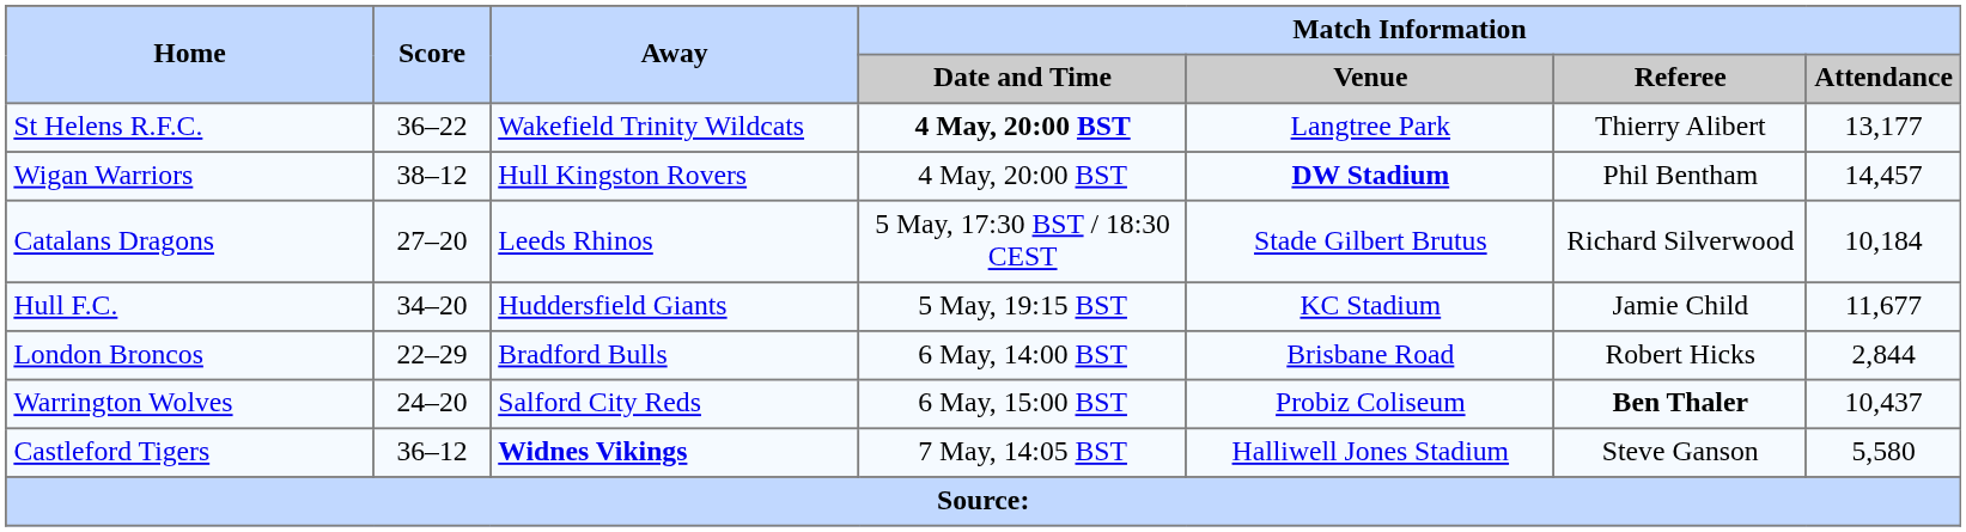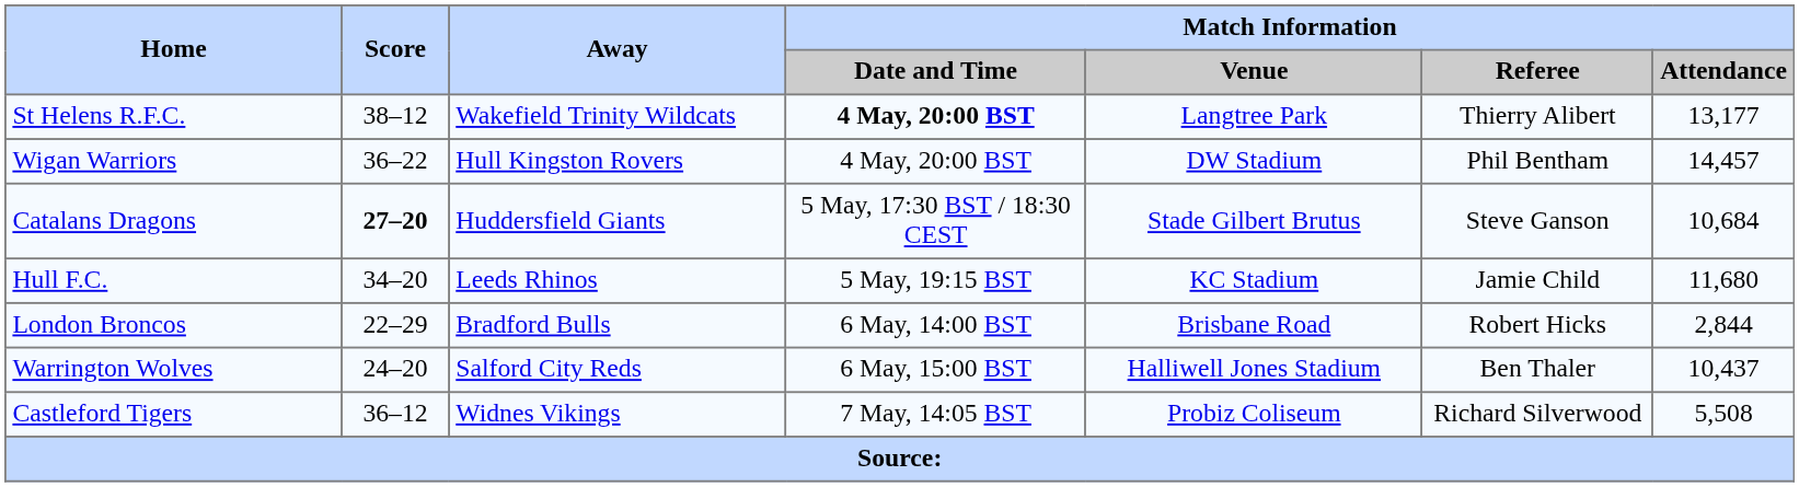St Helens R.F.C. | Score: 36–22 -> 38–12
Wigan Warriors | Score: 38–12 -> 36–22
Wigan Warriors | Match Information / Venue: bold -> normal
Catalans Dragons | Score: normal -> bold
Catalans Dragons | Away: Leeds Rhinos -> Huddersfield Giants
Catalans Dragons | Match Information / Referee: Richard Silverwood -> Steve Ganson
Catalans Dragons | Match Information / Attendance: 10,184 -> 10,684
Hull F.C. | Away: Huddersfield Giants -> Leeds Rhinos
Hull F.C. | Match Information / Attendance: 11,677 -> 11,680
Warrington Wolves | Match Information / Venue: Probiz Coliseum -> Halliwell Jones Stadium
Warrington Wolves | Match Information / Referee: bold -> normal
Castleford Tigers | Away: bold -> normal
Castleford Tigers | Match Information / Venue: Halliwell Jones Stadium -> Probiz Coliseum
Castleford Tigers | Match Information / Referee: Steve Ganson -> Richard Silverwood
Castleford Tigers | Match Information / Attendance: 5,580 -> 5,508
